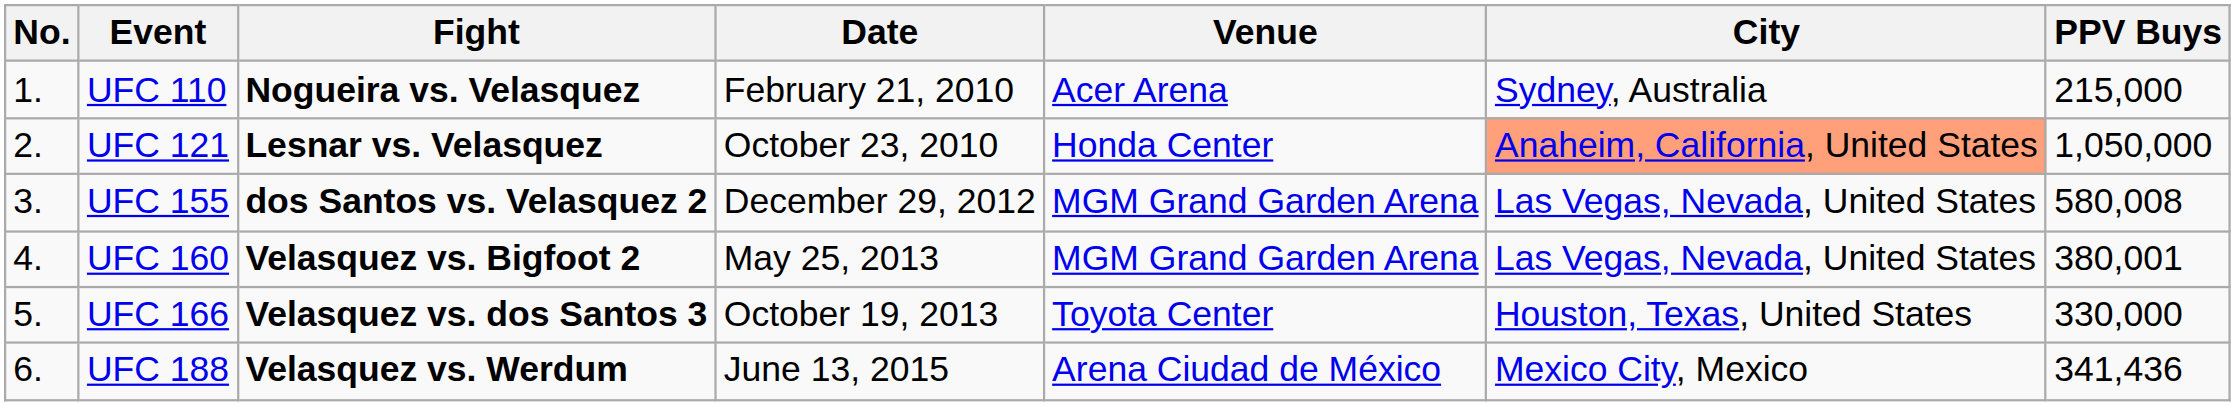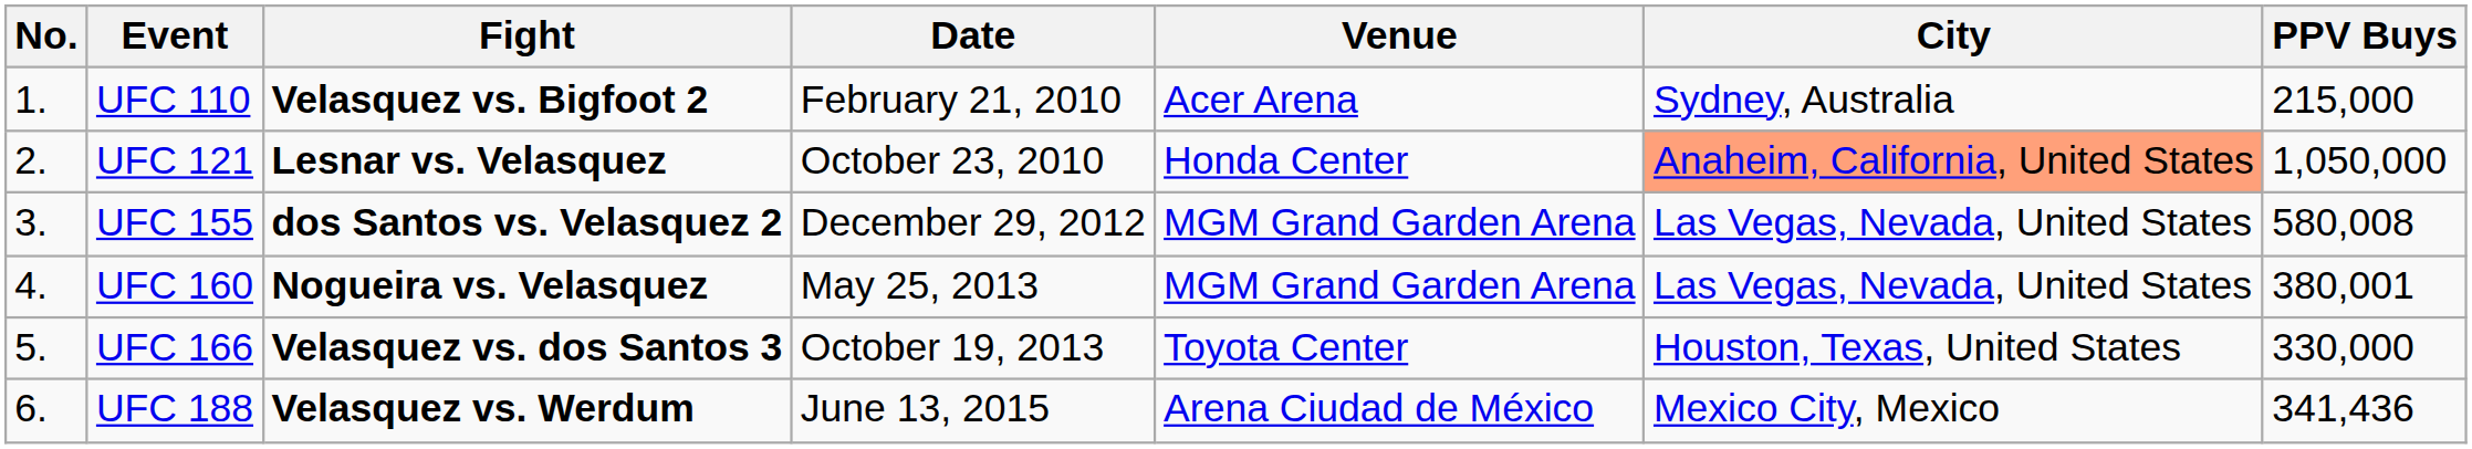UFC 110 | Fight: Nogueira vs. Velasquez -> Velasquez vs. Bigfoot 2
UFC 160 | Fight: Velasquez vs. Bigfoot 2 -> Nogueira vs. Velasquez
